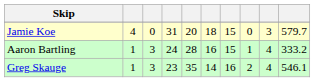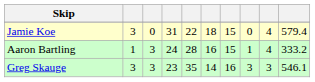Jamie Koe | column 2: 4 -> 3
Jamie Koe | column 5: 20 -> 22
Jamie Koe | column 9: 3 -> 4
Jamie Koe | column 10: 579.7 -> 579.4
Greg Skauge | column 2: 1 -> 3
Greg Skauge | column 8: 2 -> 3
Greg Skauge | column 9: 4 -> 3
